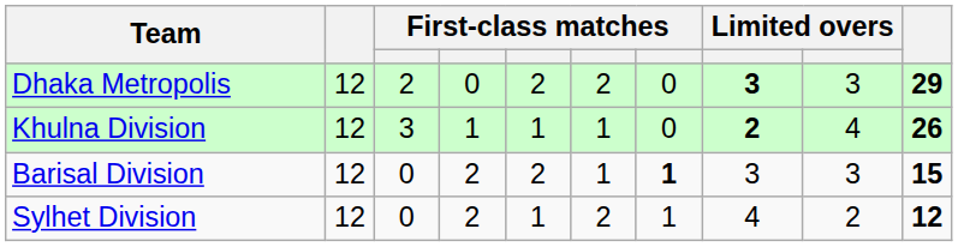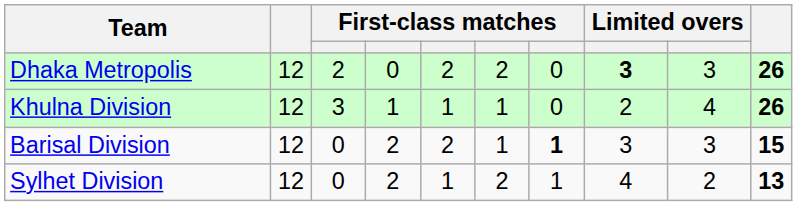Dhaka Metropolis | column 10: 29 -> 26
Khulna Division | column 8: bold -> normal
Sylhet Division | column 10: 12 -> 13
